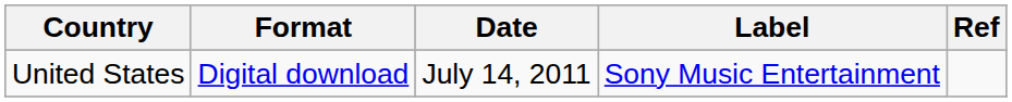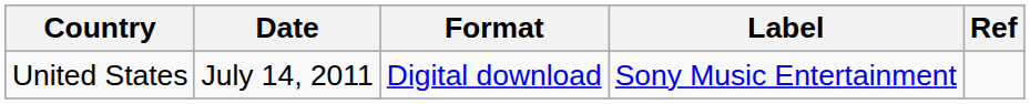columns swapped: Date <-> Format
